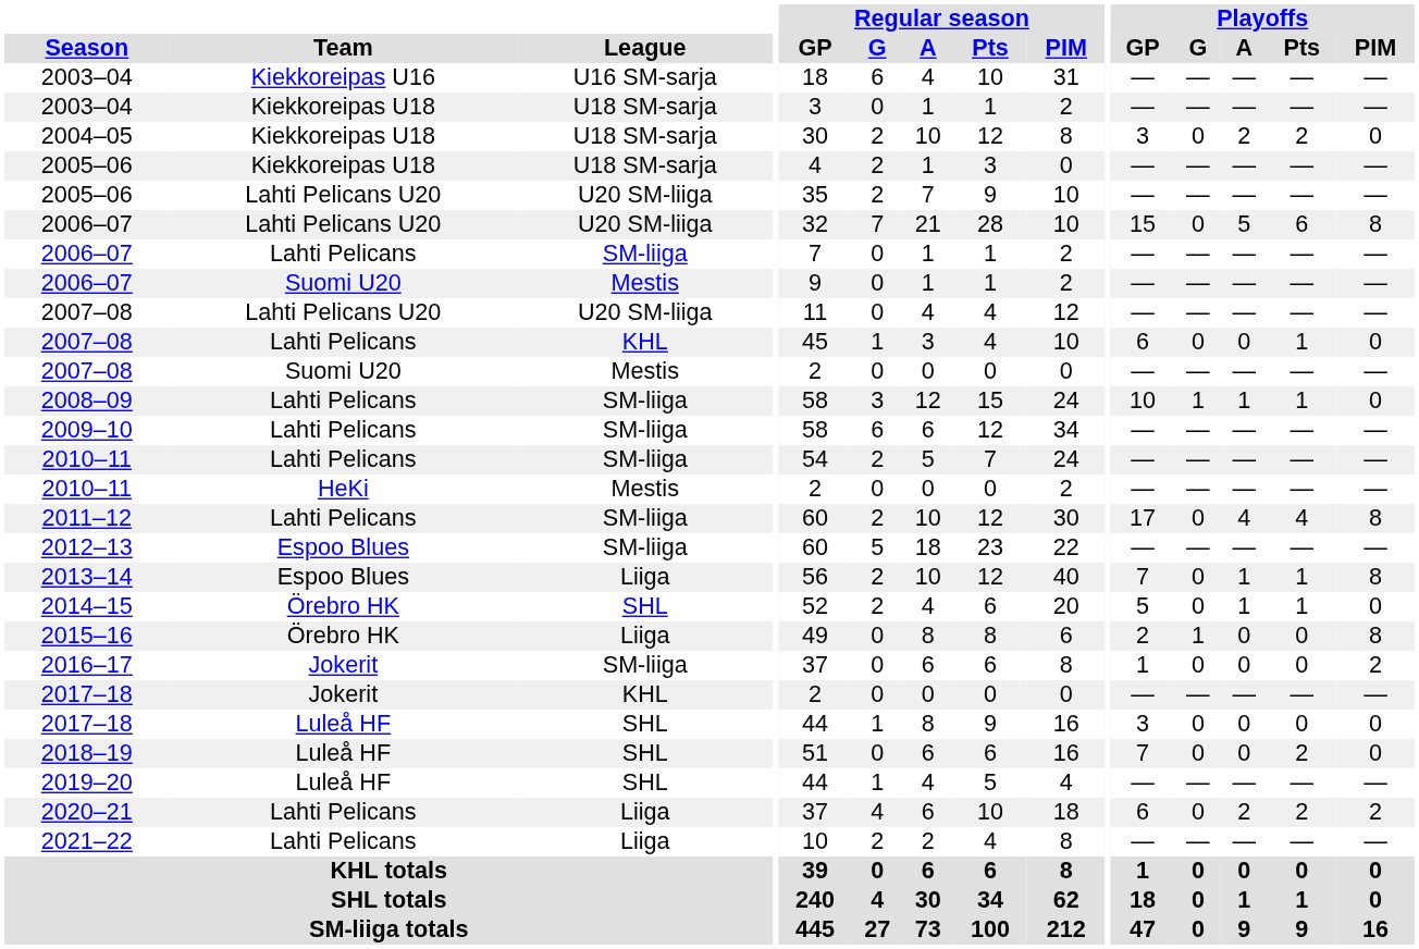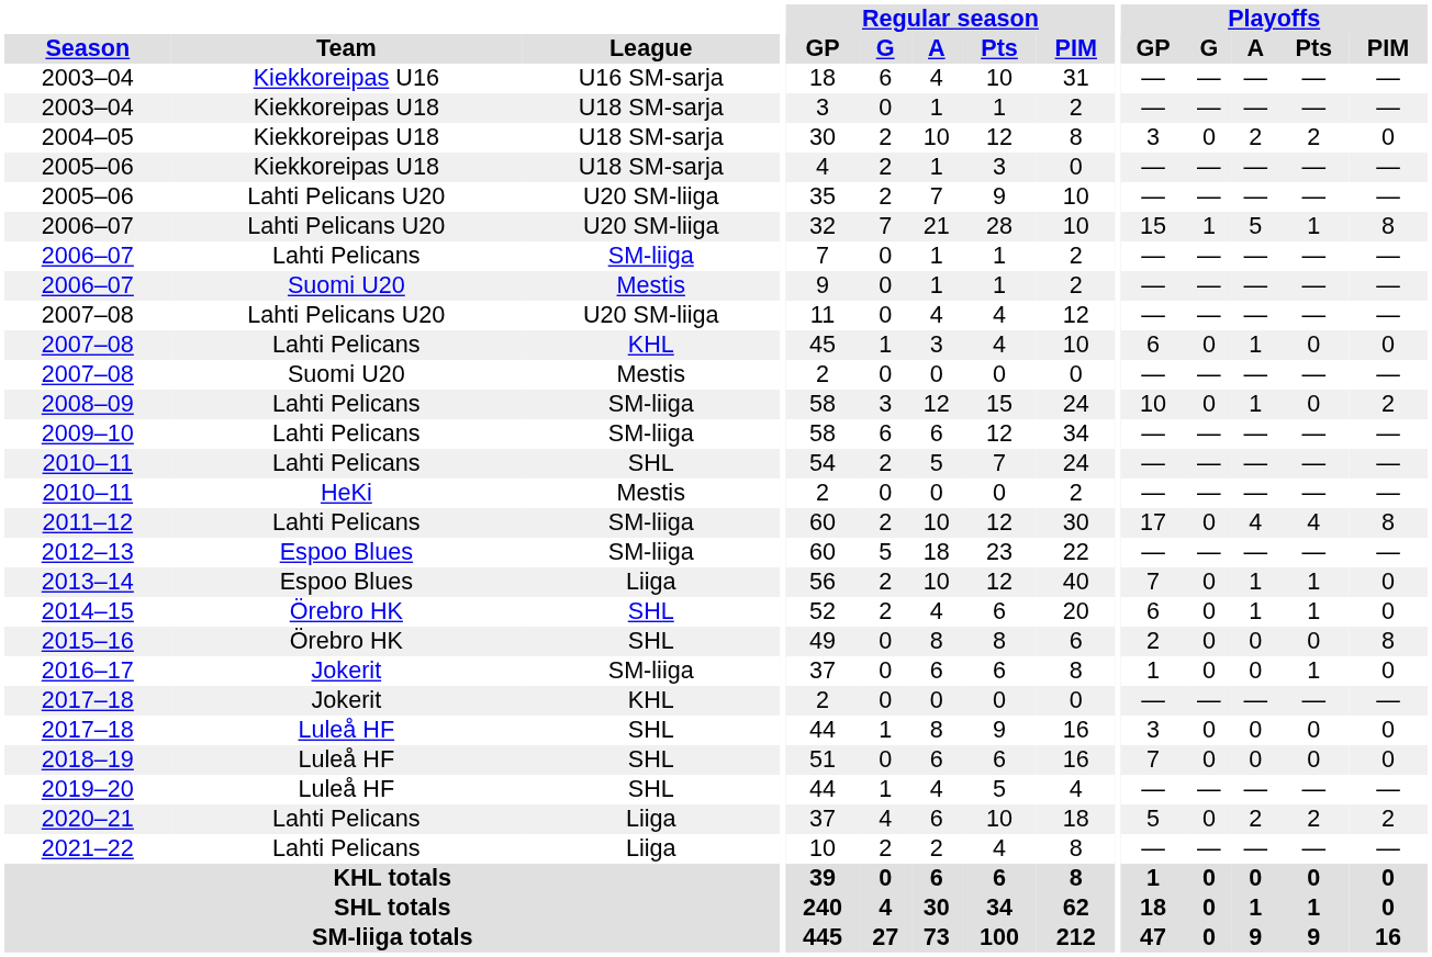2006–07 / Lahti Pelicans U20 | Playoffs / G: 0 -> 1
2006–07 / Lahti Pelicans U20 | Playoffs / Pts: 6 -> 1
2007–08 / Lahti Pelicans | Playoffs / A: 0 -> 1
2007–08 / Lahti Pelicans | Playoffs / Pts: 1 -> 0
2008–09 | Playoffs / G: 1 -> 0
2008–09 | Playoffs / Pts: 1 -> 0
2008–09 | Playoffs / PIM: 0 -> 2
2010–11 / Lahti Pelicans | League: SM-liiga -> SHL
2013–14 | Playoffs / PIM: 8 -> 0
2014–15 | Playoffs / GP: 5 -> 6
2015–16 | League: Liiga -> SHL
2015–16 | Playoffs / G: 1 -> 0
2016–17 | Playoffs / Pts: 0 -> 1
2016–17 | Playoffs / PIM: 2 -> 0
2018–19 | Playoffs / Pts: 2 -> 0
2020–21 | Playoffs / GP: 6 -> 5
